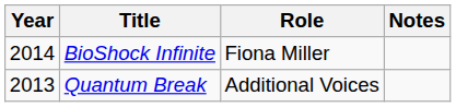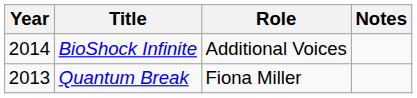BioShock Infinite | Role: Fiona Miller -> Additional Voices
Quantum Break | Role: Additional Voices -> Fiona Miller
